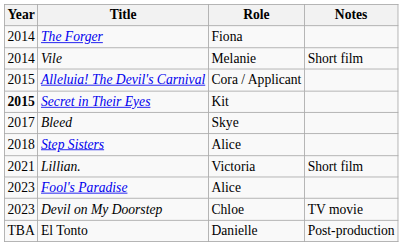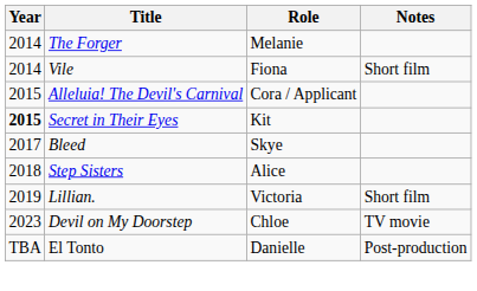The Forger | Role: Fiona -> Melanie
Vile | Role: Melanie -> Fiona
Lillian. | Year: 2021 -> 2019
- row: 2023 | Fool's Paradise | Alice
